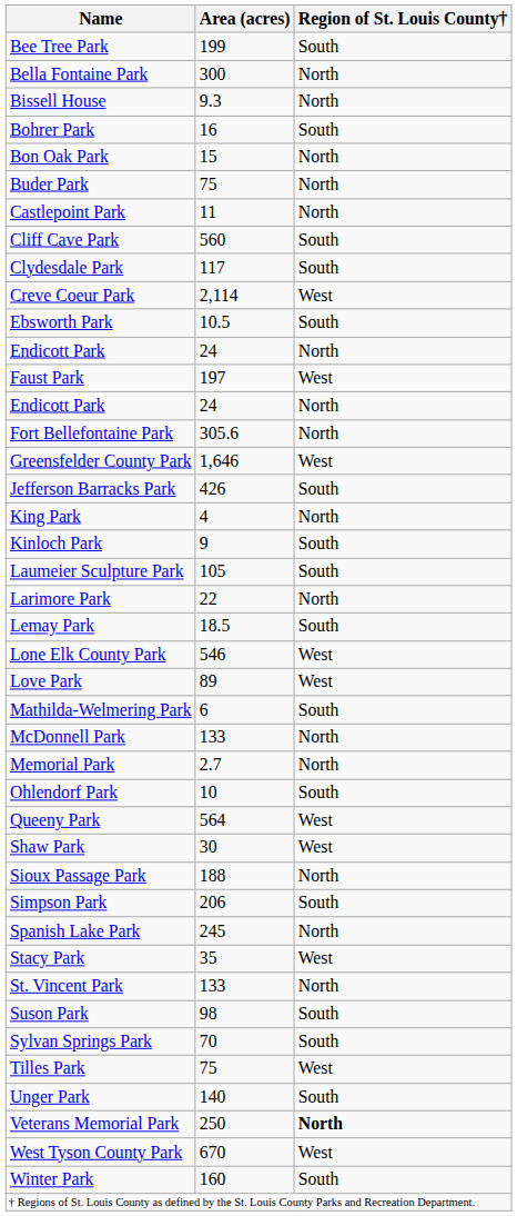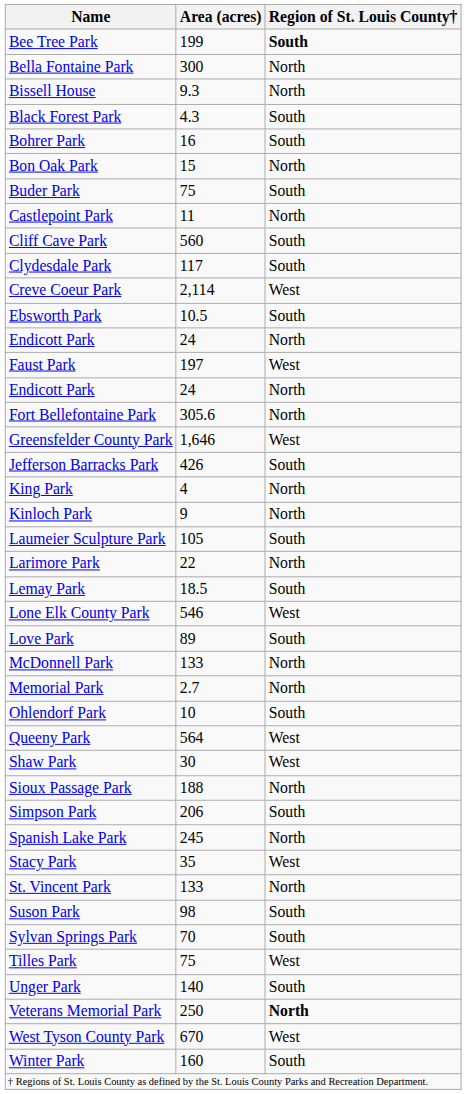Bee Tree Park | Region of St. Louis County†: normal -> bold
+ row: Black Forest Park | 4.3 | South
Buder Park | Region of St. Louis County†: North -> South
Kinloch Park | Region of St. Louis County†: South -> North
Love Park | Region of St. Louis County†: West -> South
- row: Mathilda-Welmering Park | 6 | South
